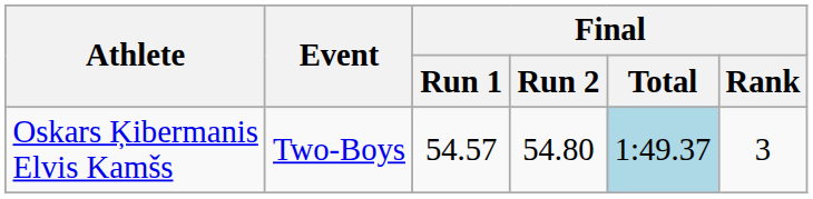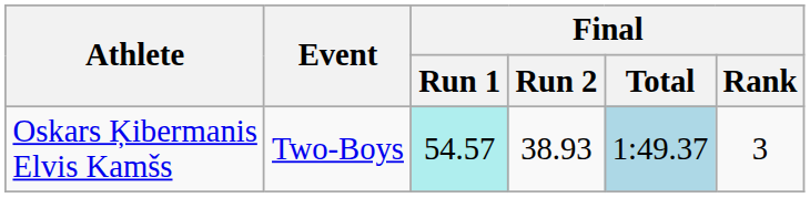Oskars Ķibermanis Elvis Kamšs | Final / Run 1: no background -> paleturquoise background
Oskars Ķibermanis Elvis Kamšs | Final / Run 2: 54.80 -> 38.93
